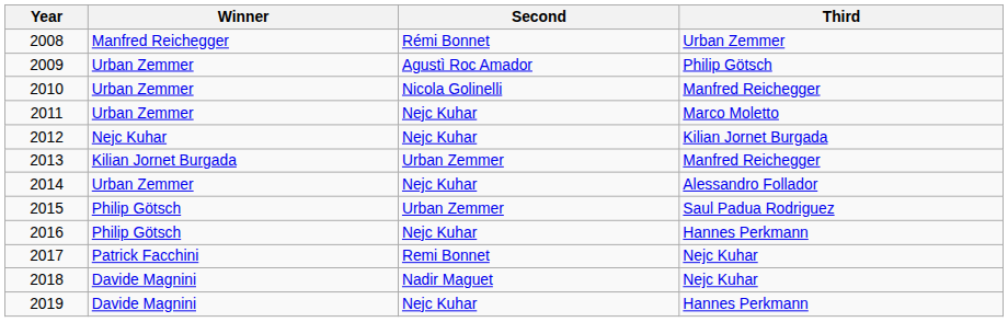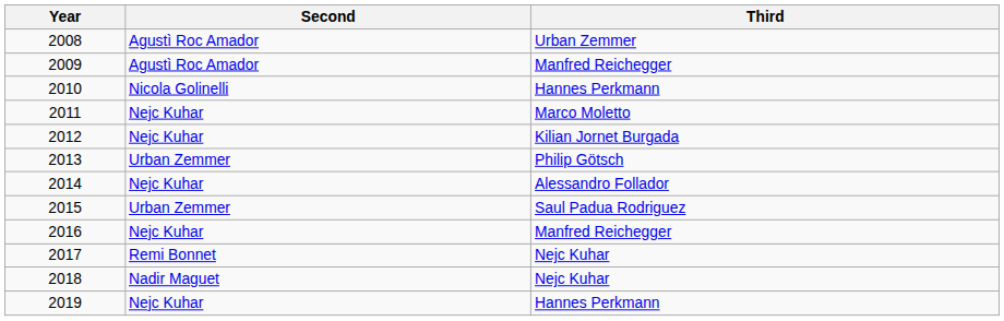- column: Winner | Manfred Reichegger | Urban Zemmer | Urban Zemmer | Urban Zemmer | Nejc Kuhar | Kilian Jornet Burgada | Urban Zemmer | Philip Götsch | Philip Götsch | Patrick Facchini | Davide Magnini | Davide Magnini
2008 | Second: Rémi Bonnet -> Agustì Roc Amador
2009 | Third: Philip Götsch -> Manfred Reichegger
2010 | Third: Manfred Reichegger -> Hannes Perkmann
2013 | Third: Manfred Reichegger -> Philip Götsch
2016 | Third: Hannes Perkmann -> Manfred Reichegger
